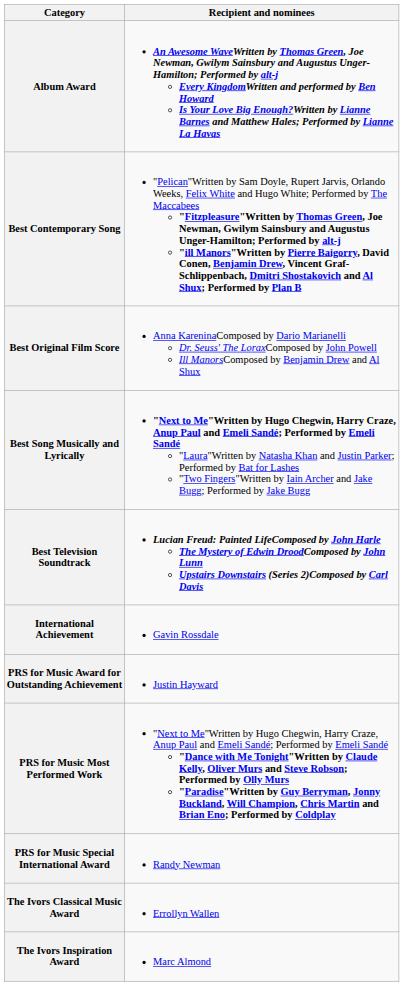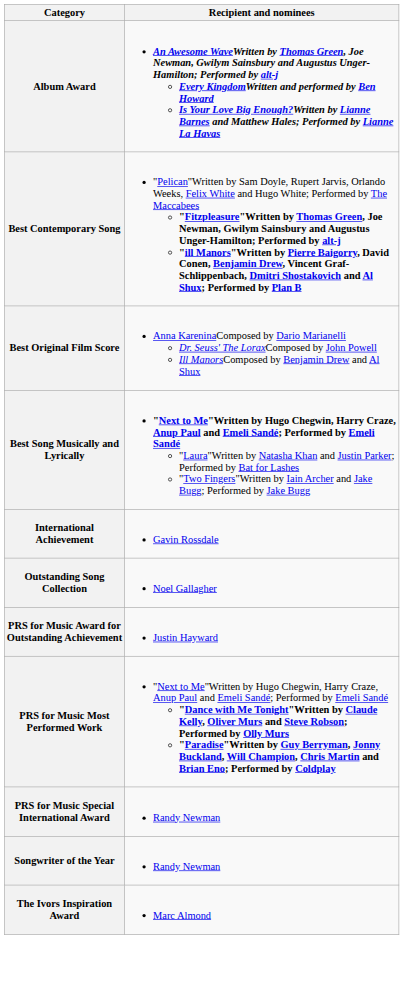- row: Best Television Soundtrack | Lucian Freud: Painted LifeComposed by John Harle The Mystery of Edwin DroodComposed by John Lunn Upstairs Downstairs (Series 2)Composed by Carl Davis
+ row: Outstanding Song Collection | Noel Gallagher
+ row: Songwriter of the Year | Randy Newman
- row: The Ivors Classical Music Award | Errollyn Wallen
